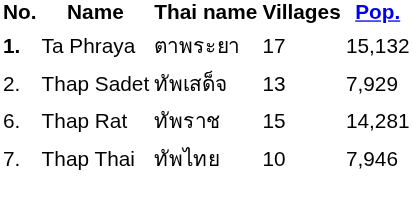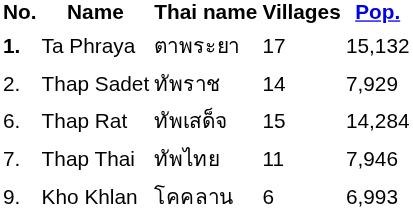Thap Sadet | Thai name: ทัพเสด็จ -> ทัพราช
Thap Sadet | Villages: 13 -> 14
Thap Rat | Thai name: ทัพราช -> ทัพเสด็จ
Thap Rat | Pop.: 14,281 -> 14,284
Thap Thai | Villages: 10 -> 11
+ row: 9. | Kho Khlan | โคคลาน | 6 | 6,993
